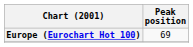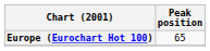Europe (Eurochart Hot 100) | Peak position: 69 -> 65
